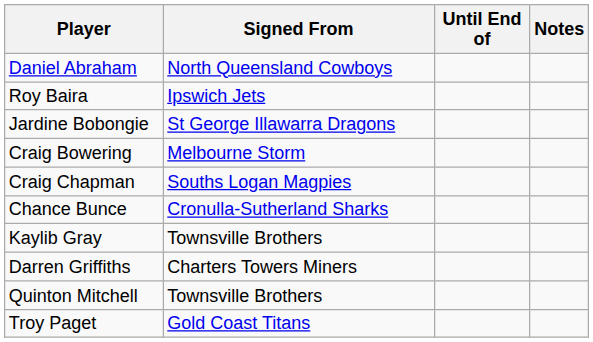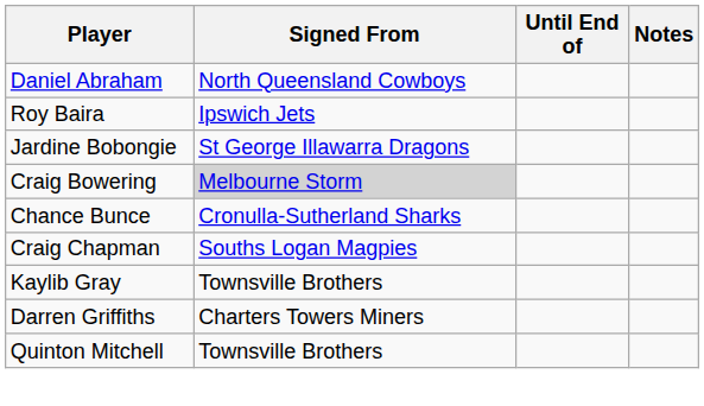Craig Bowering | Signed From: no background -> lightgrey background
rows swapped: Chance Bunce <-> Craig Chapman
- row: Troy Paget | Gold Coast Titans
